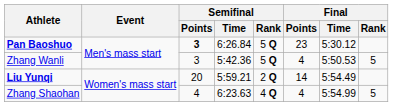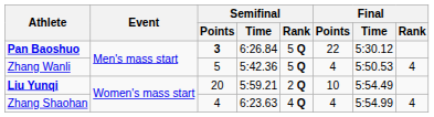Pan Baoshuo | Final / Points: 23 -> 22
Zhang Wanli | Semifinal / Points: 3 -> 5
Zhang Wanli | Final / Rank: 5 -> 4
Liu Yunqi | Final / Points: 14 -> 10
Zhang Shaohan | Final / Rank: 5 -> 4
